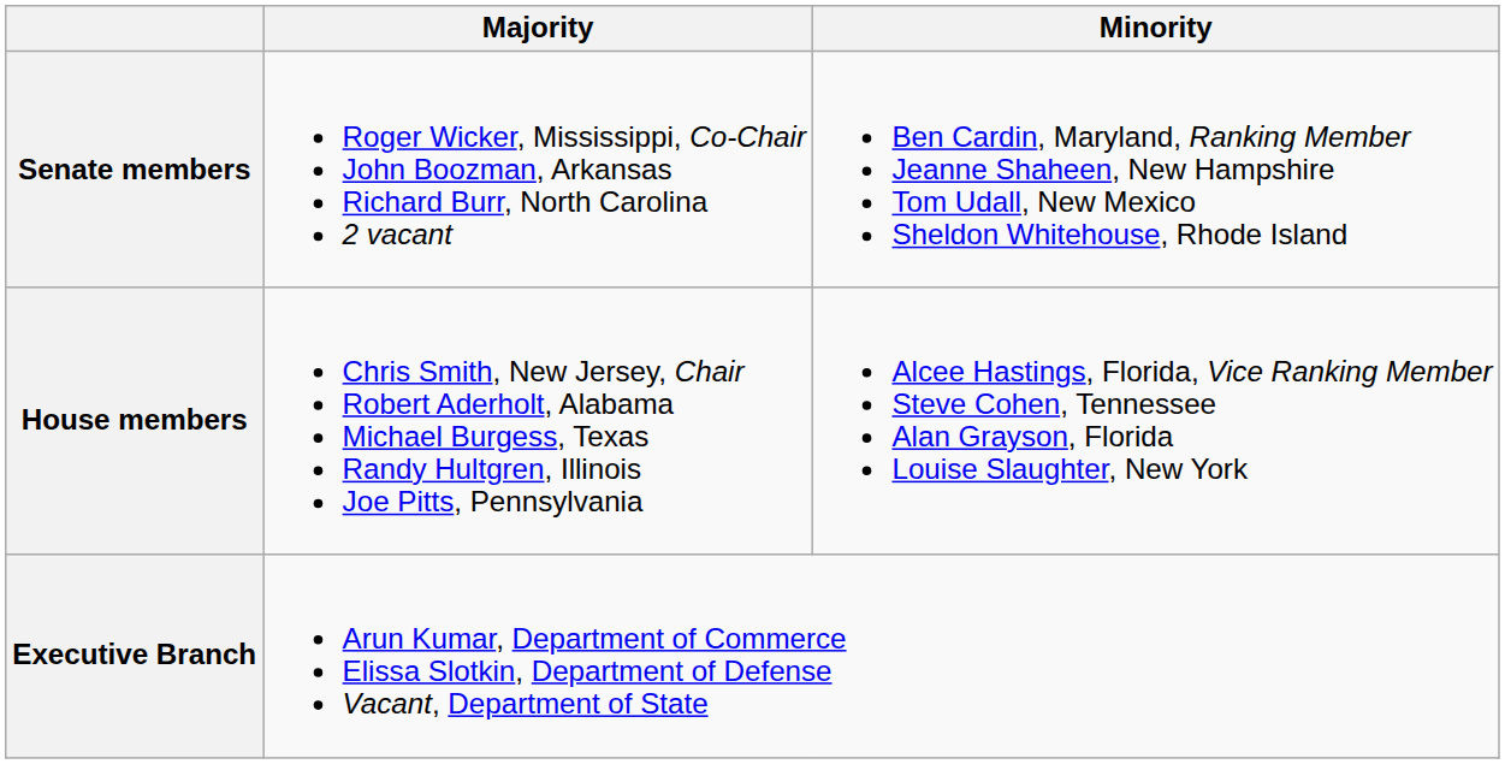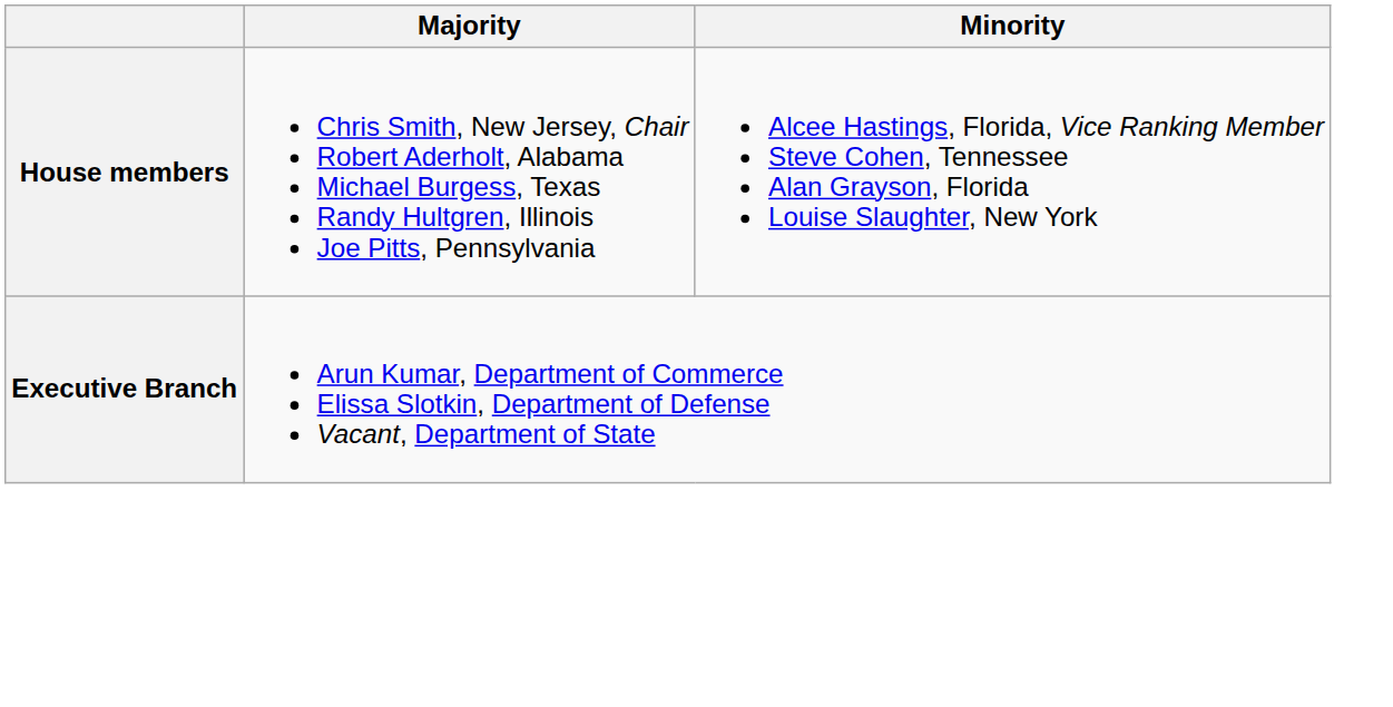- row: Senate members | Roger Wicker, Mississippi, Co-Chair John Boozman, Arkansas Richard Burr, North Carolina 2 vacant | Ben Cardin, Maryland, Ranking Member Jeanne Shaheen, New Hampshire Tom Udall, New Mexico Sheldon Whitehouse, Rhode Island
